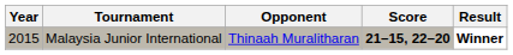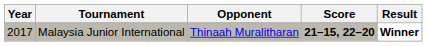Malaysia Junior International | Year: 2015 -> 2017
